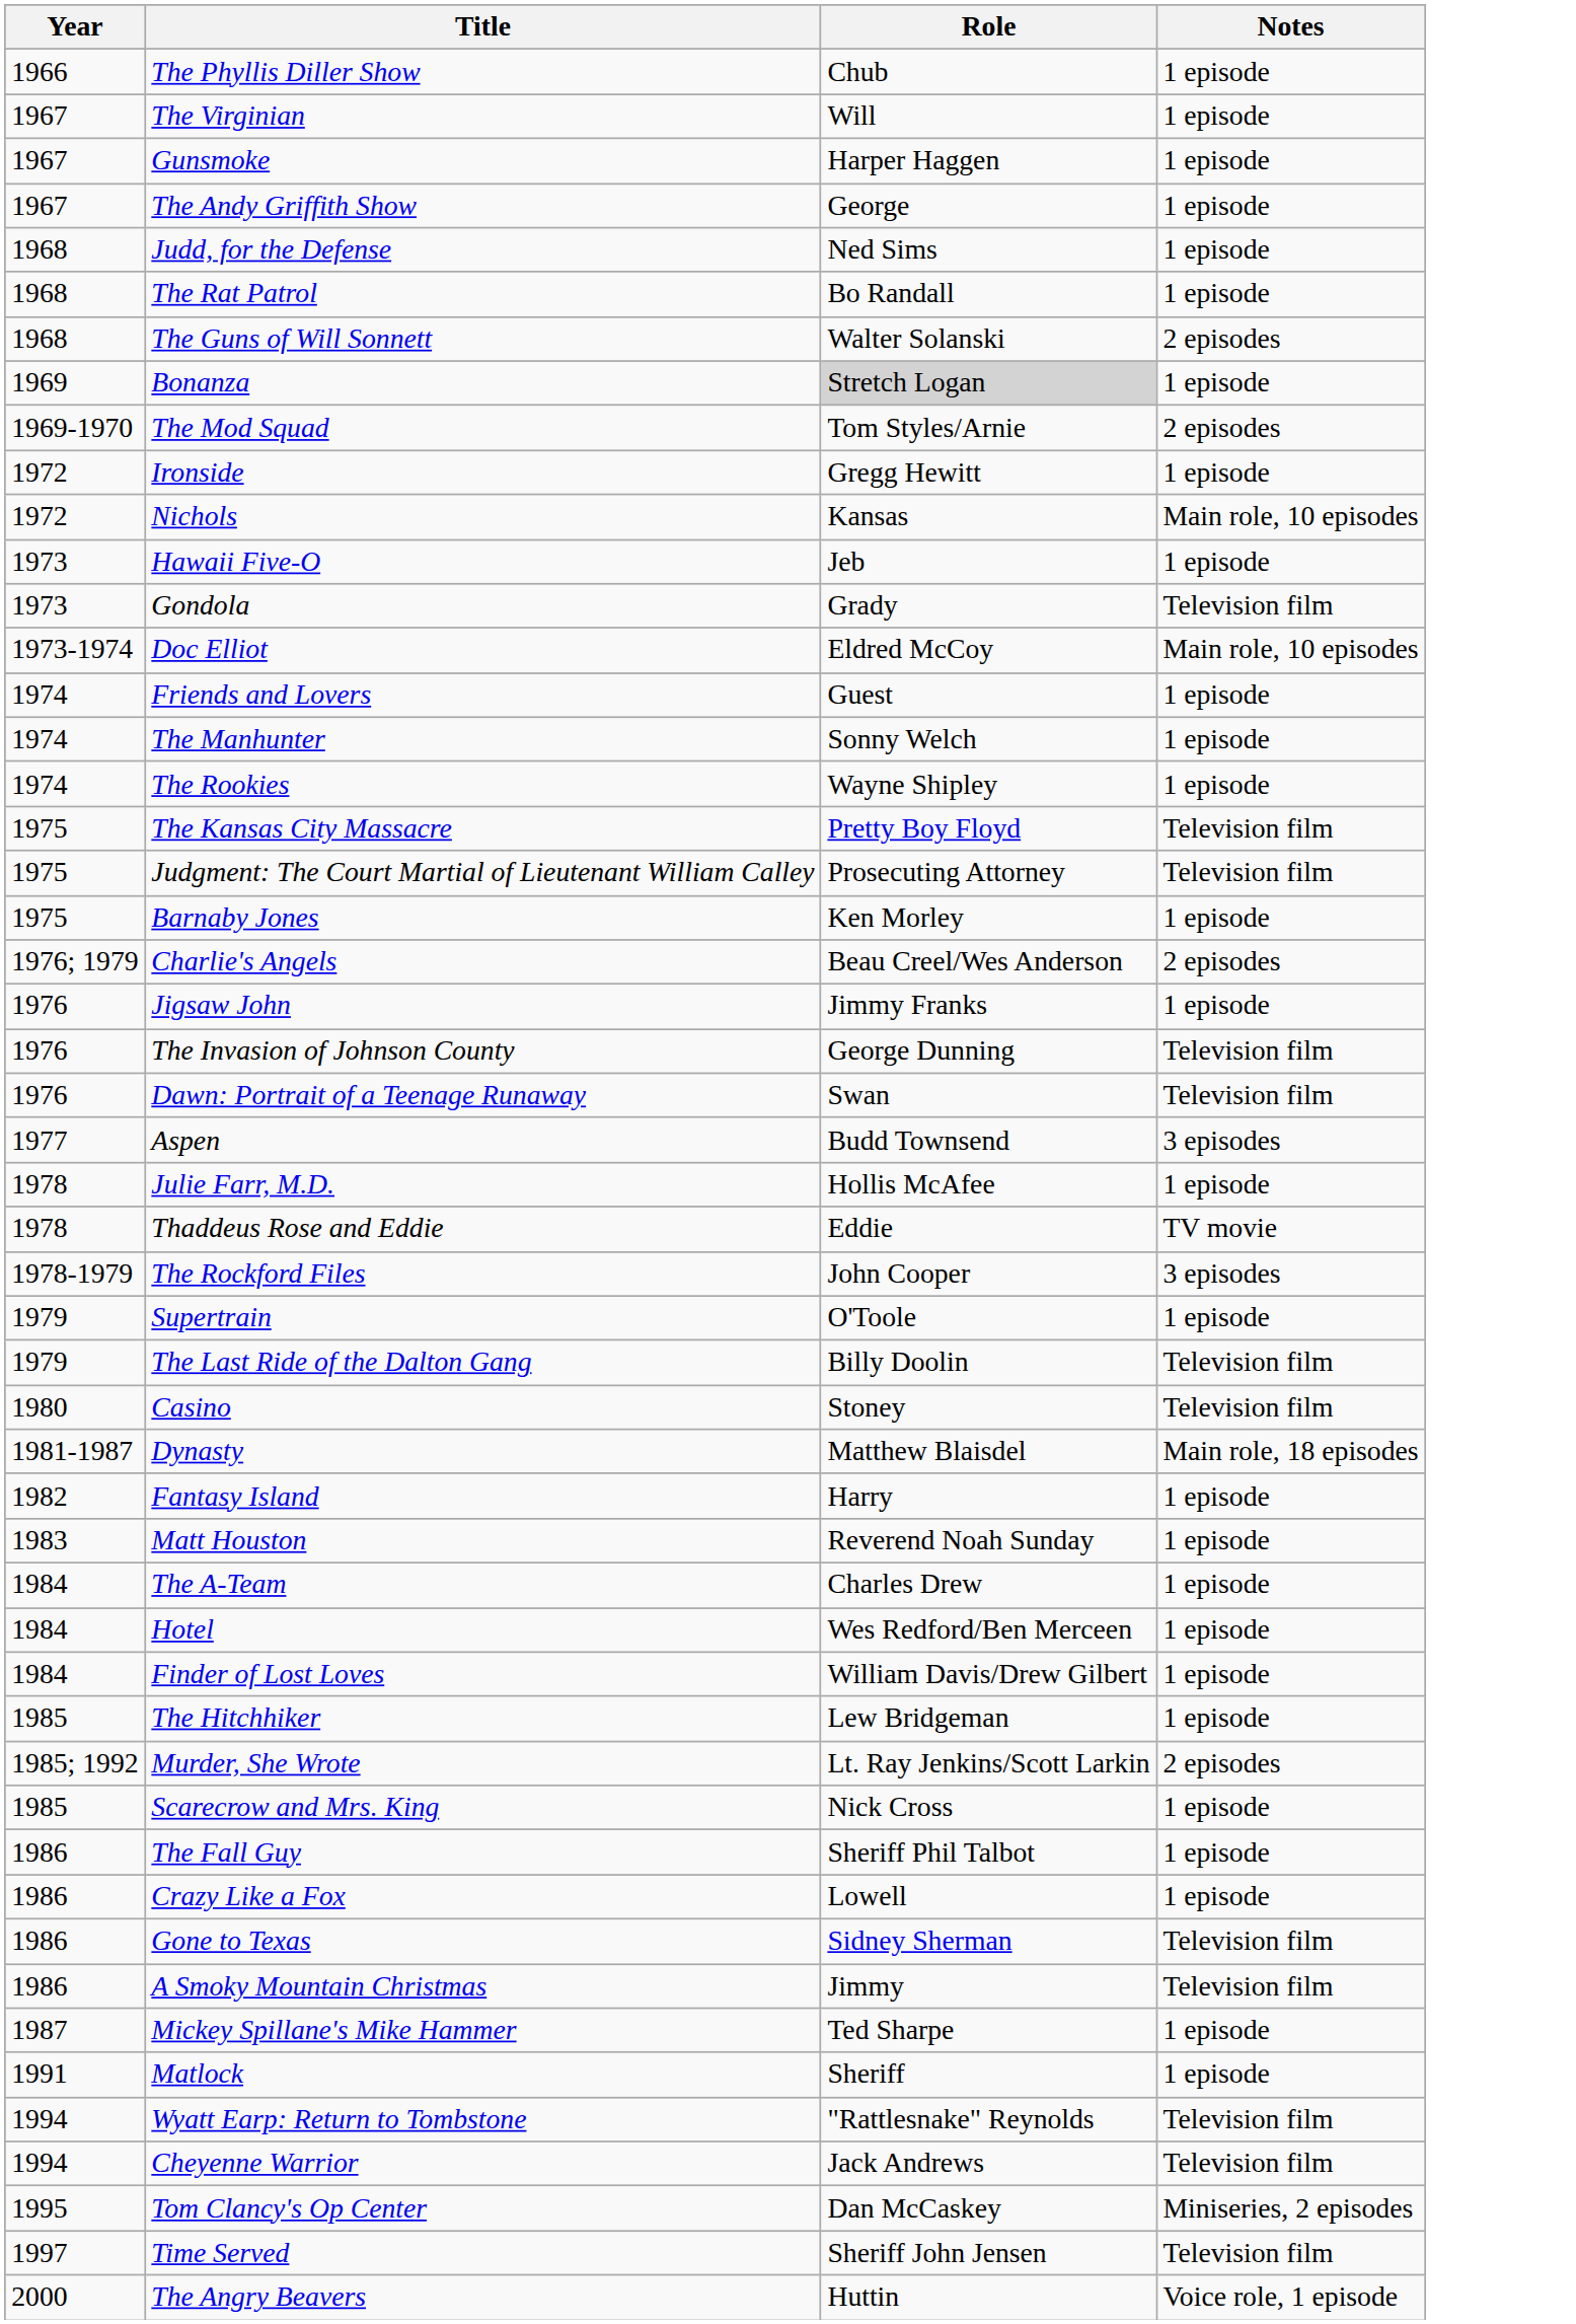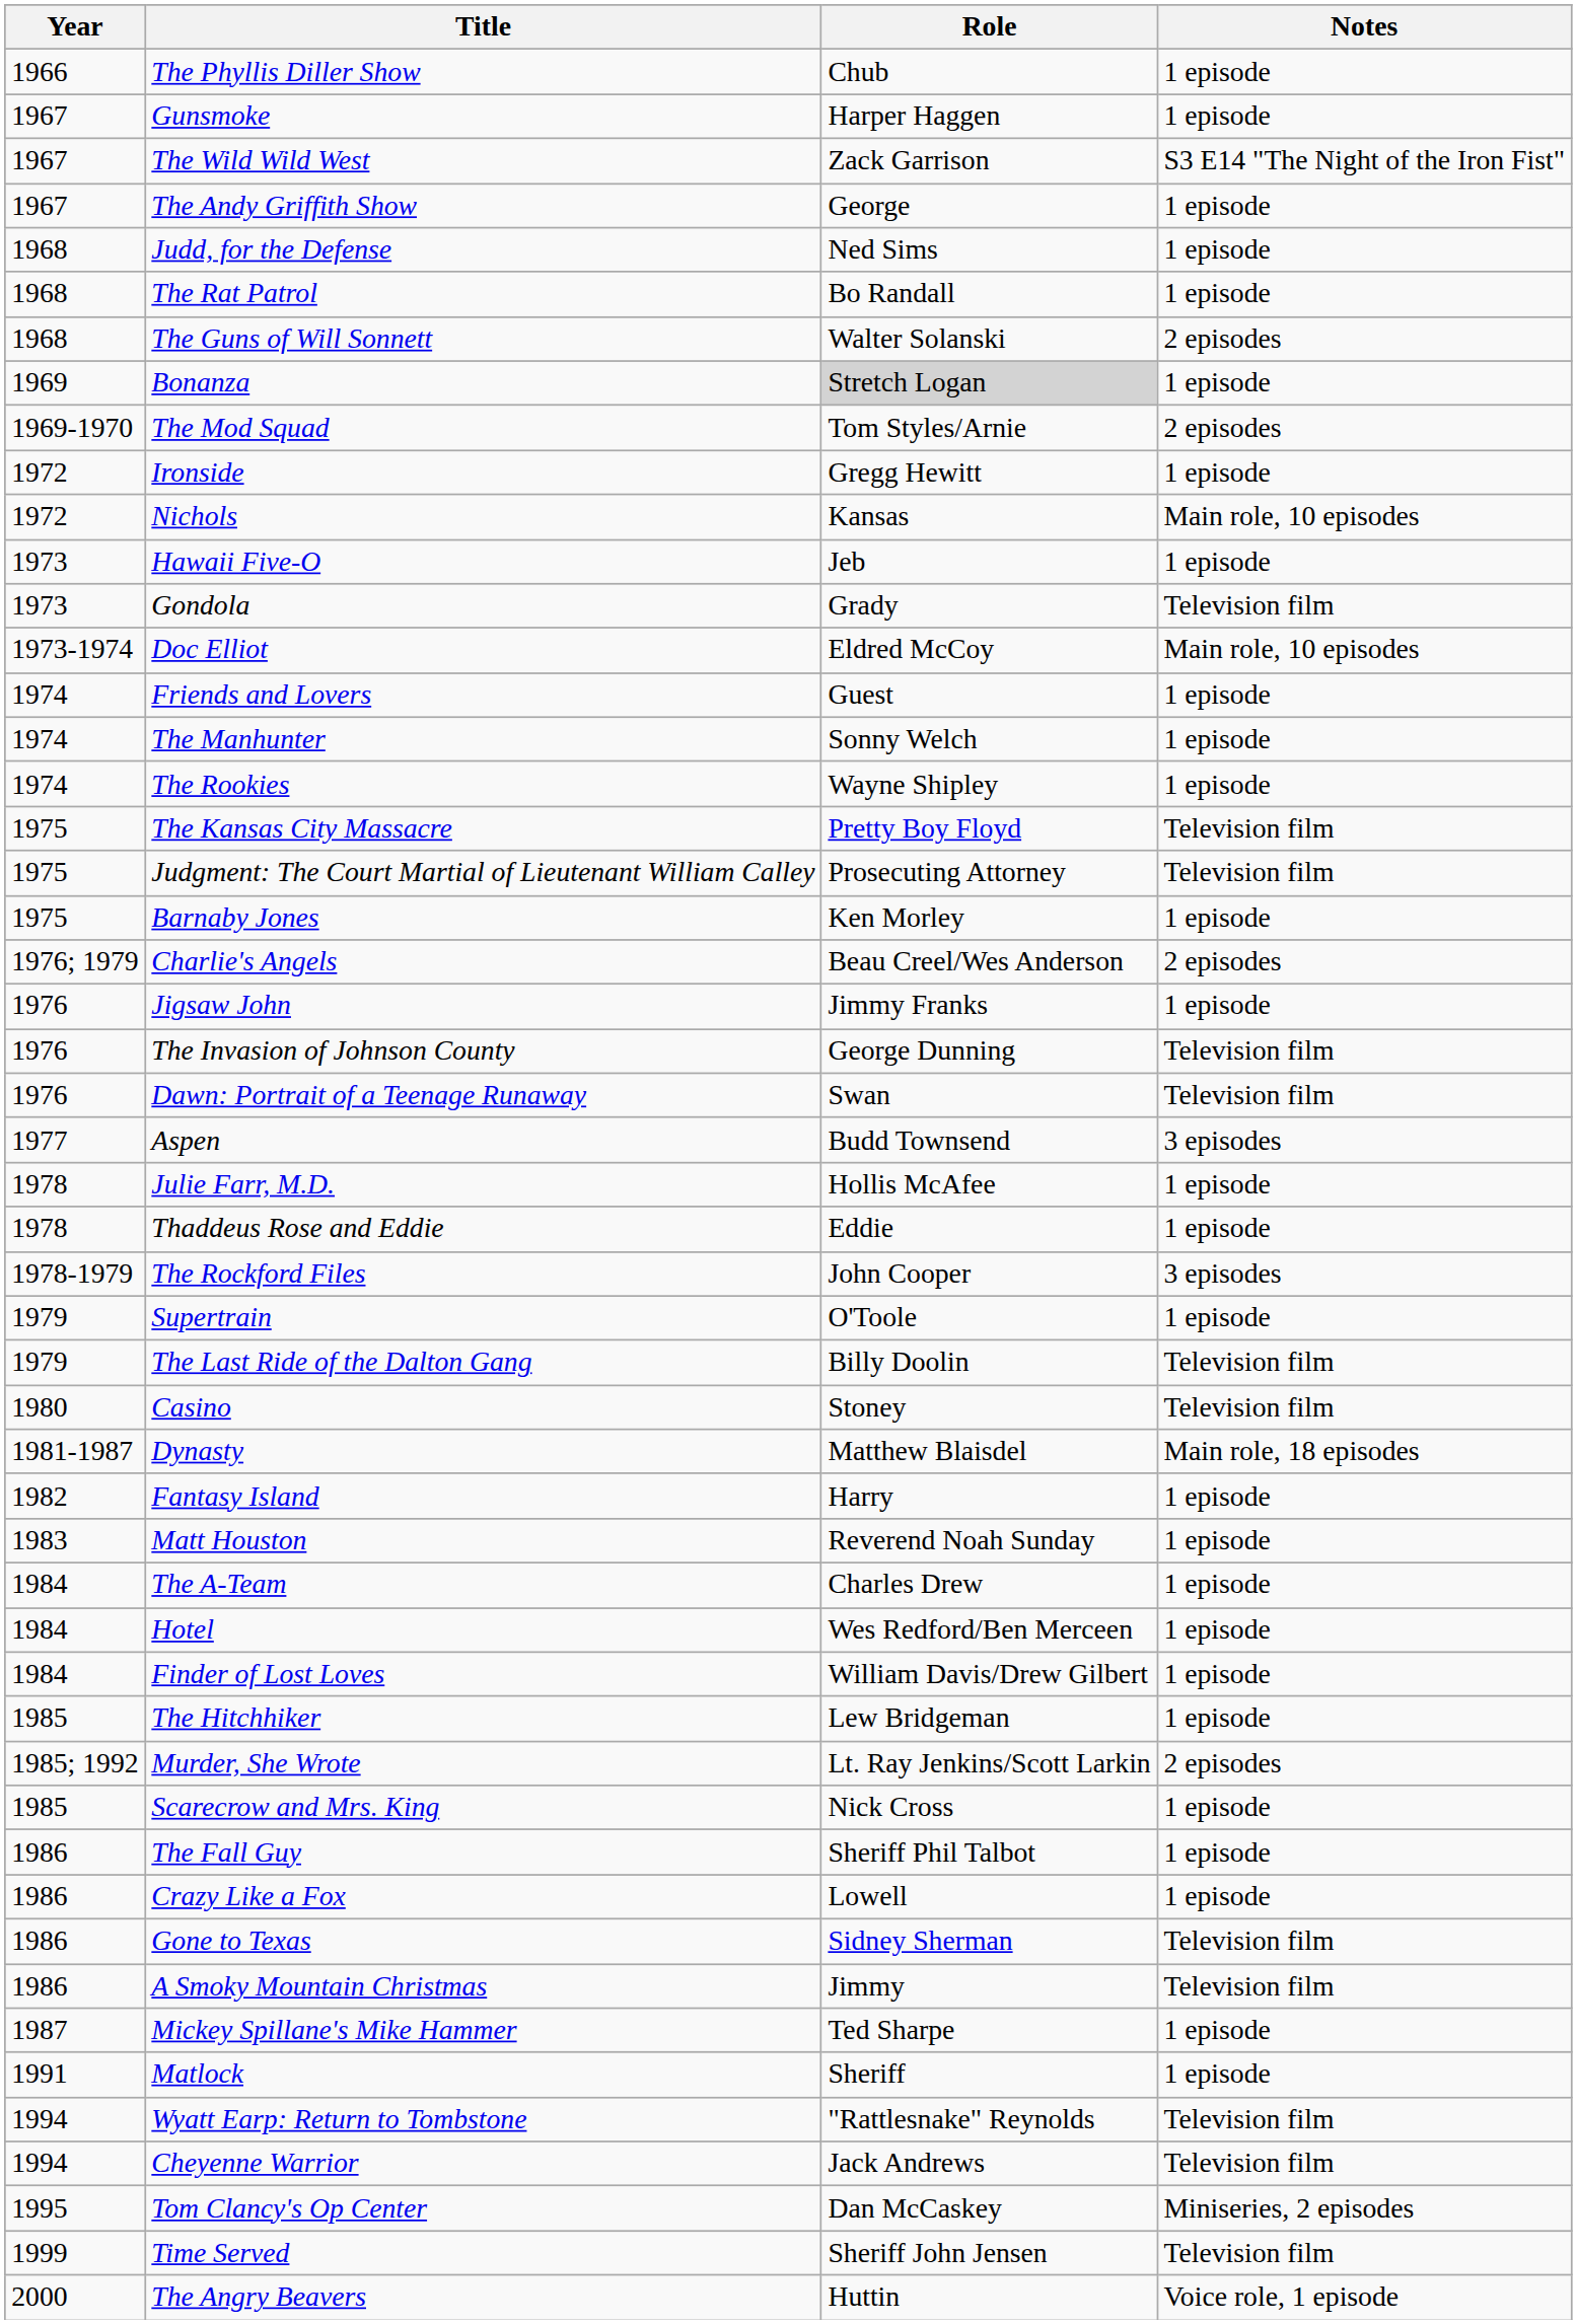- row: 1967 | The Virginian | Will | 1 episode
+ row: 1967 | The Wild Wild West | Zack Garrison | S3 E14 "The Night of the Iron Fist"
Thaddeus Rose and Eddie | Notes: TV movie -> 1 episode
Time Served | Year: 1997 -> 1999
